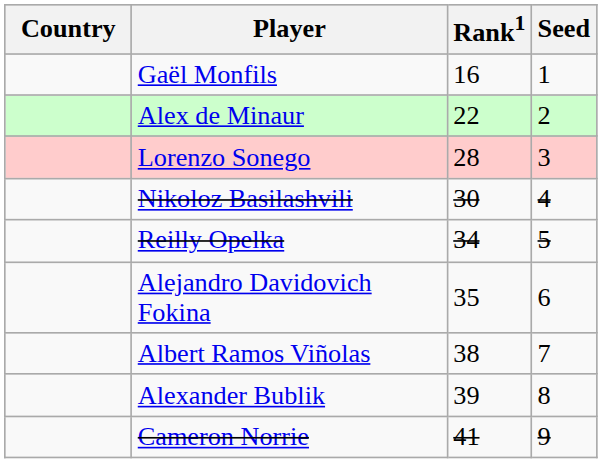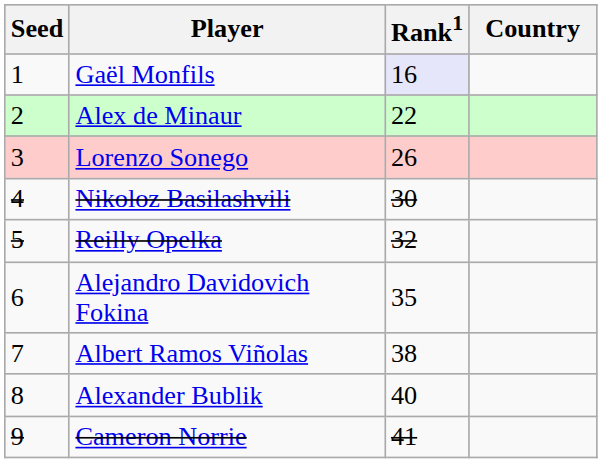columns swapped: Country <-> Seed
Gaël Monfils | Rank1: no background -> lavender background
Lorenzo Sonego | Rank1: 28 -> 26
Reilly Opelka | Rank1: 34 -> 32
Alexander Bublik | Rank1: 39 -> 40
